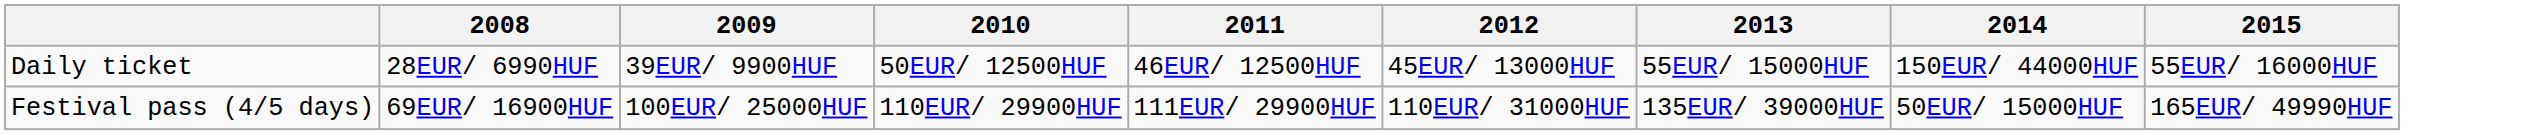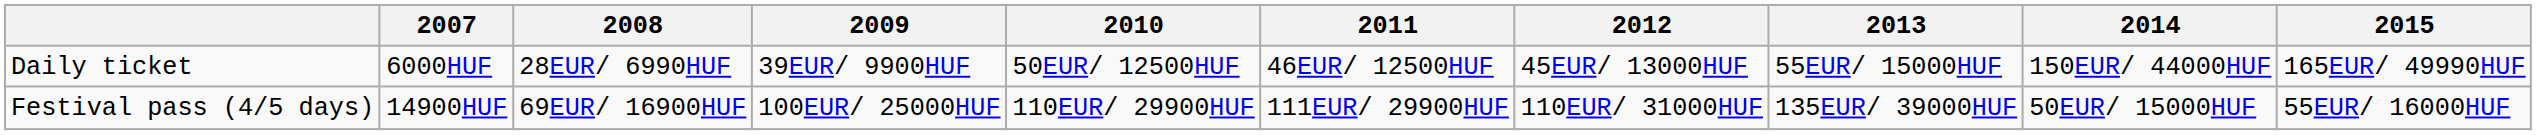+ column: 2007 | 6000HUF | 14900HUF
Daily ticket | 2015: 55EUR/ 16000HUF -> 165EUR/ 49990HUF
Festival pass (4/5 days) | 2015: 165EUR/ 49990HUF -> 55EUR/ 16000HUF
